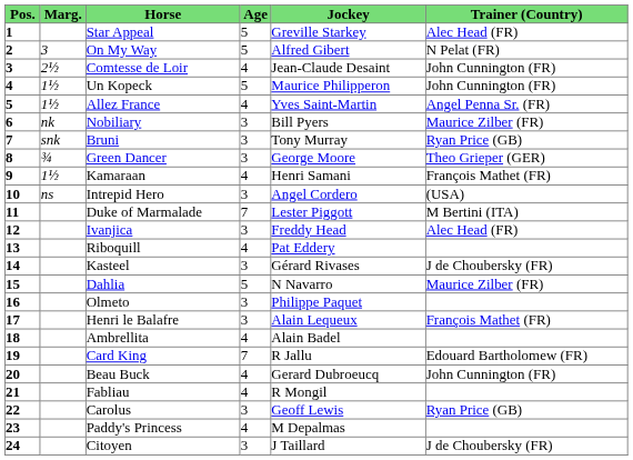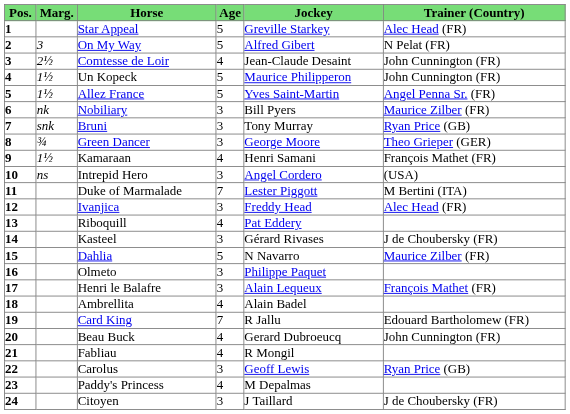Allez France | Age: 4 -> 5
